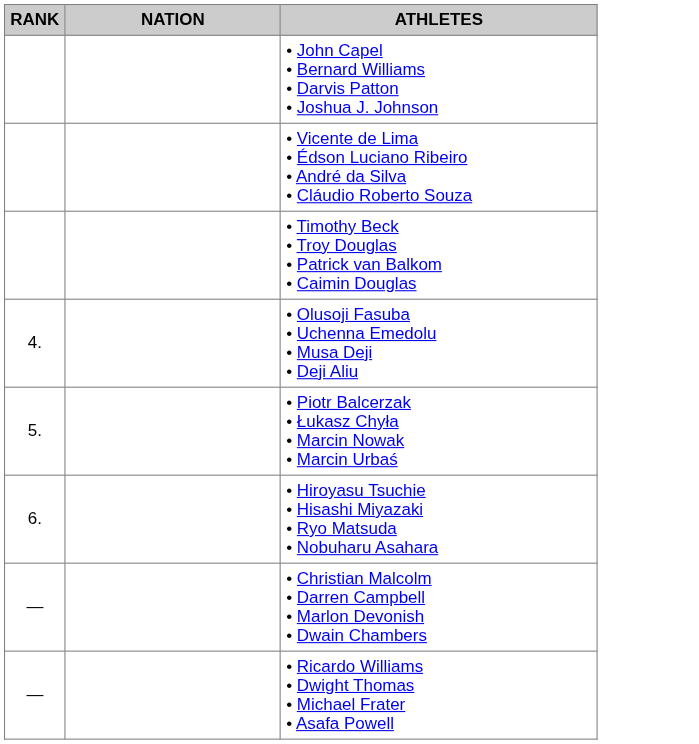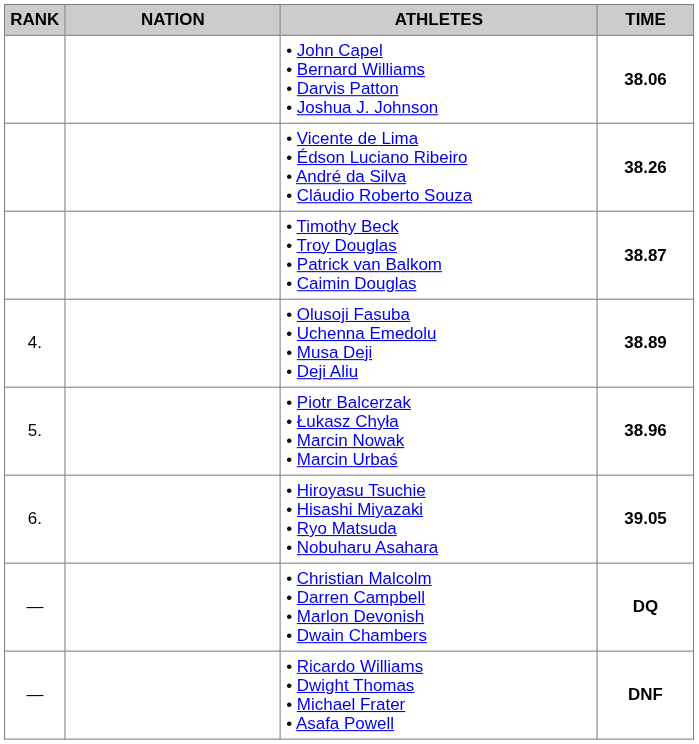+ column: TIME | 38.06 | 38.26 | 38.87 | 38.89 | 38.96 | 39.05 | DQ | DNF
